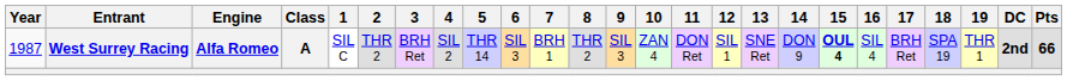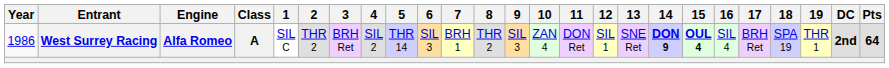West Surrey Racing | Year: 1987 -> 1986
West Surrey Racing | 14: normal -> bold
West Surrey Racing | Pts: 66 -> 64
